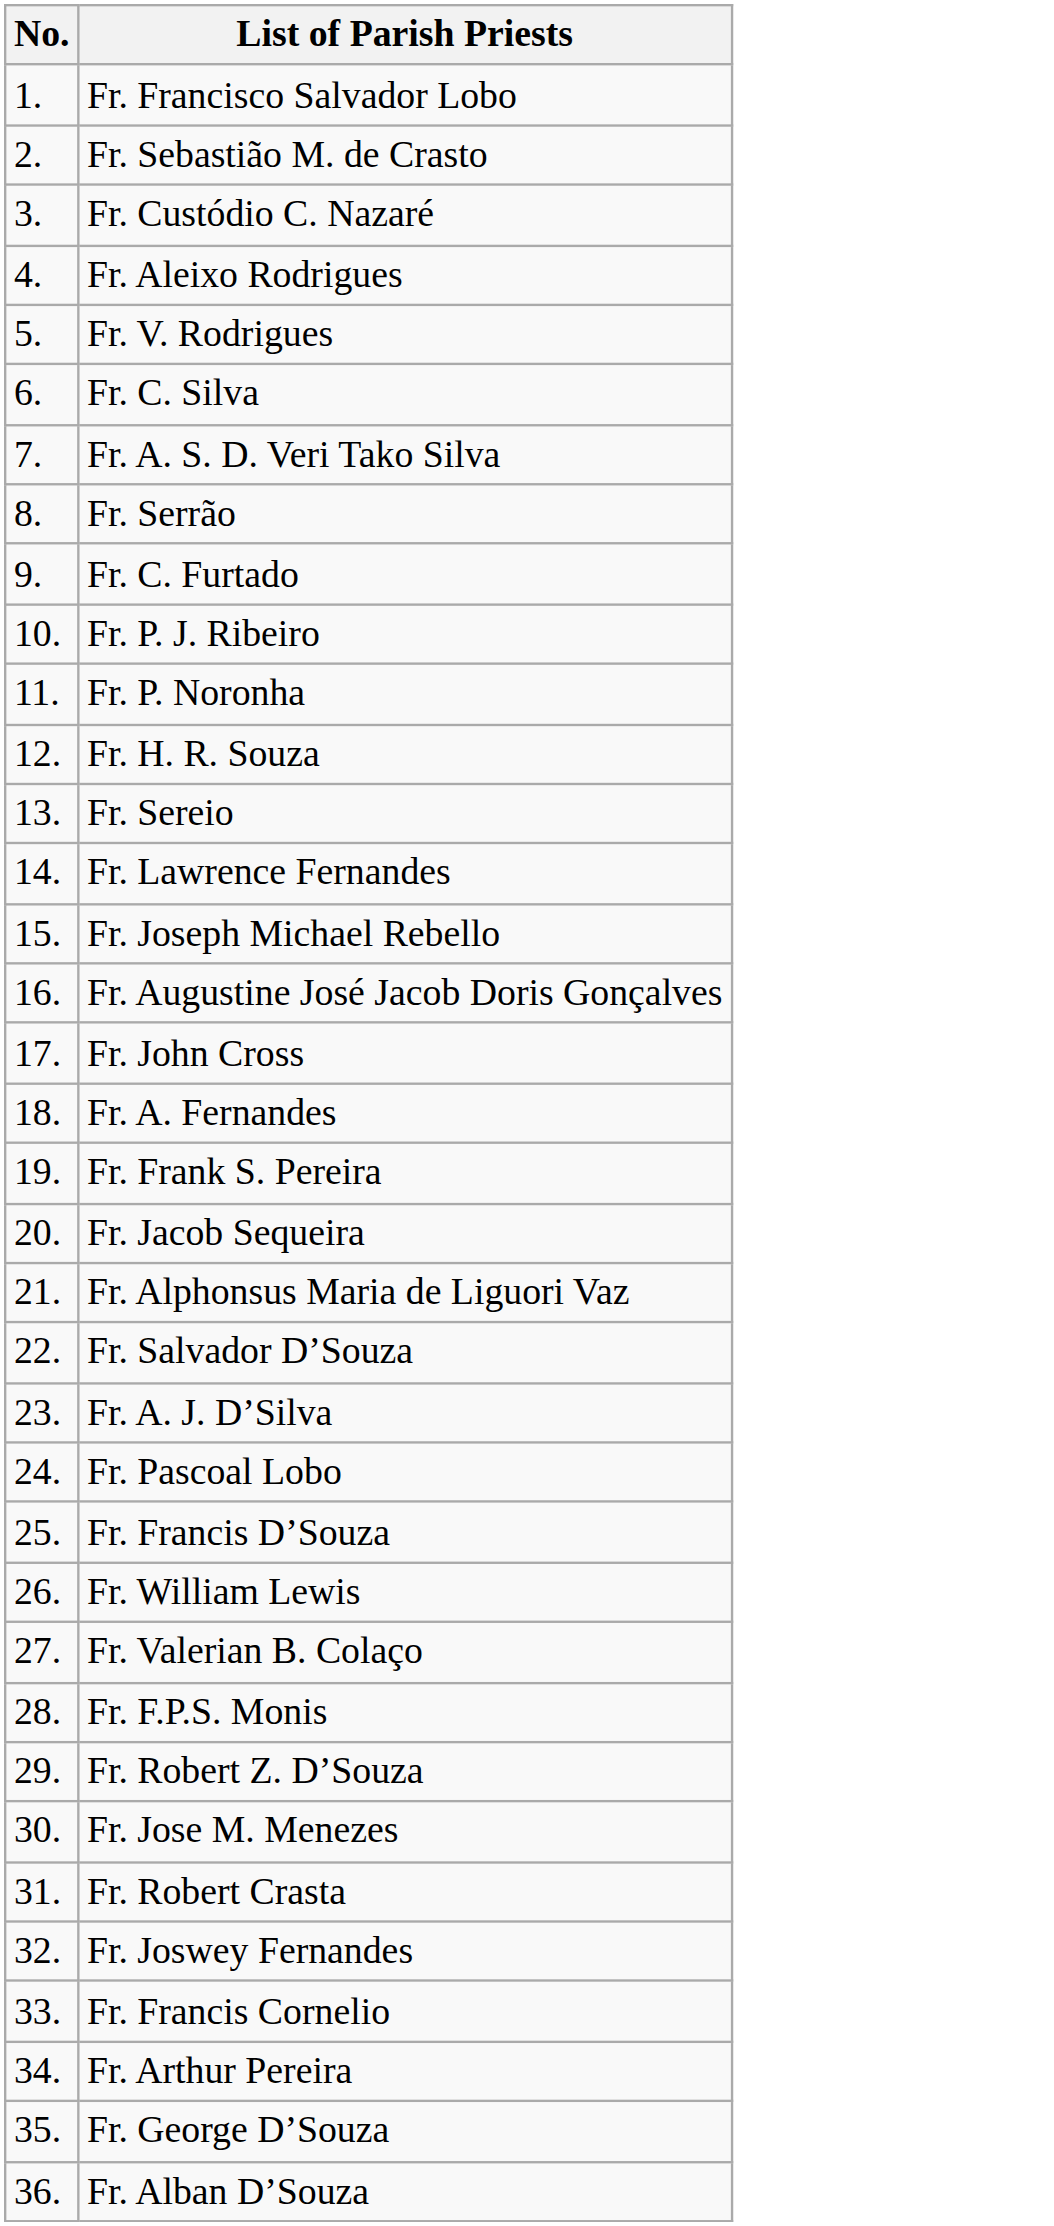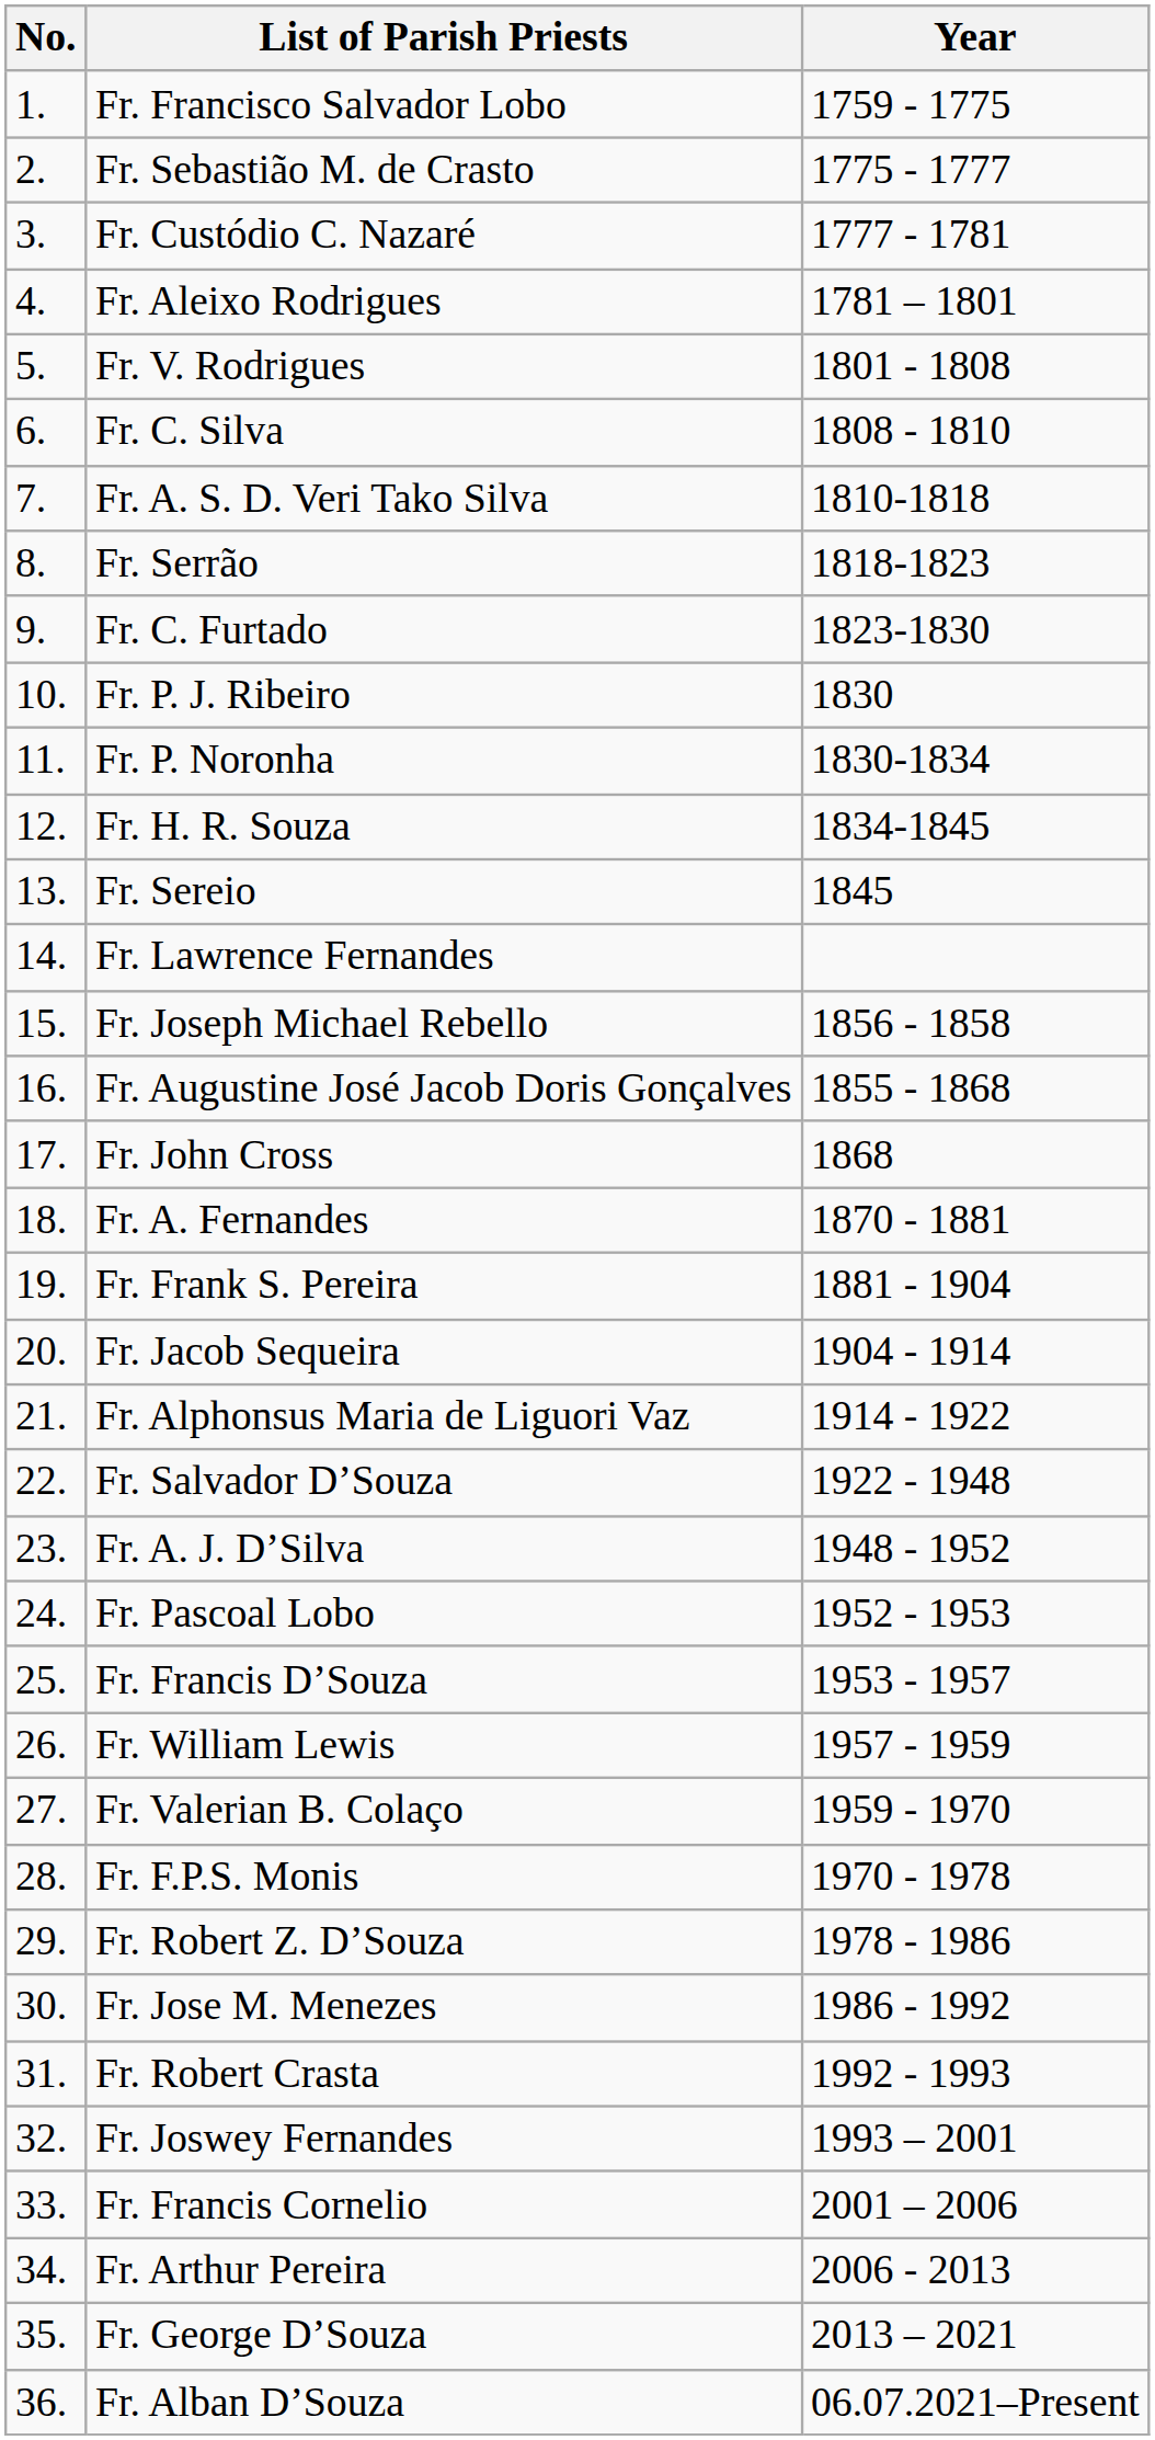+ column: Year | 1759 - 1775 | 1775 - 1777 | 1777 - 1781 | 1781 – 1801 | 1801 - 1808 | 1808 - 1810 | 1810-1818 | 1818-1823 | 1823-1830 | 1830 | 1830-1834 | 1834-1845 | 1845 | 1856 - 1858 | 1855 - 1868 | 1868 | 1870 - 1881 | 1881 - 1904 | 1904 - 1914 | 1914 - 1922 | 1922 - 1948 | 1948 - 1952 | 1952 - 1953 | 1953 - 1957 | 1957 - 1959 | 1959 - 1970 | 1970 - 1978 | 1978 - 1986 | 1986 - 1992 | 1992 - 1993 | 1993 – 2001 | 2001 – 2006 | 2006 - 2013 | 2013 – 2021 | 06.07.2021–Present
